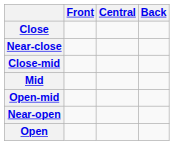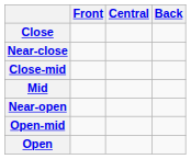rows swapped: Open-mid <-> Near-open
